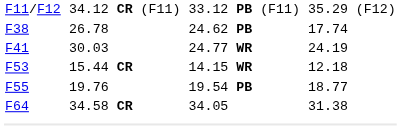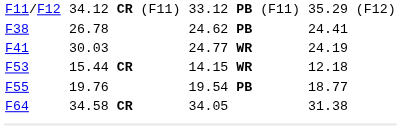F38 | column 7: 17.74 -> 24.41
